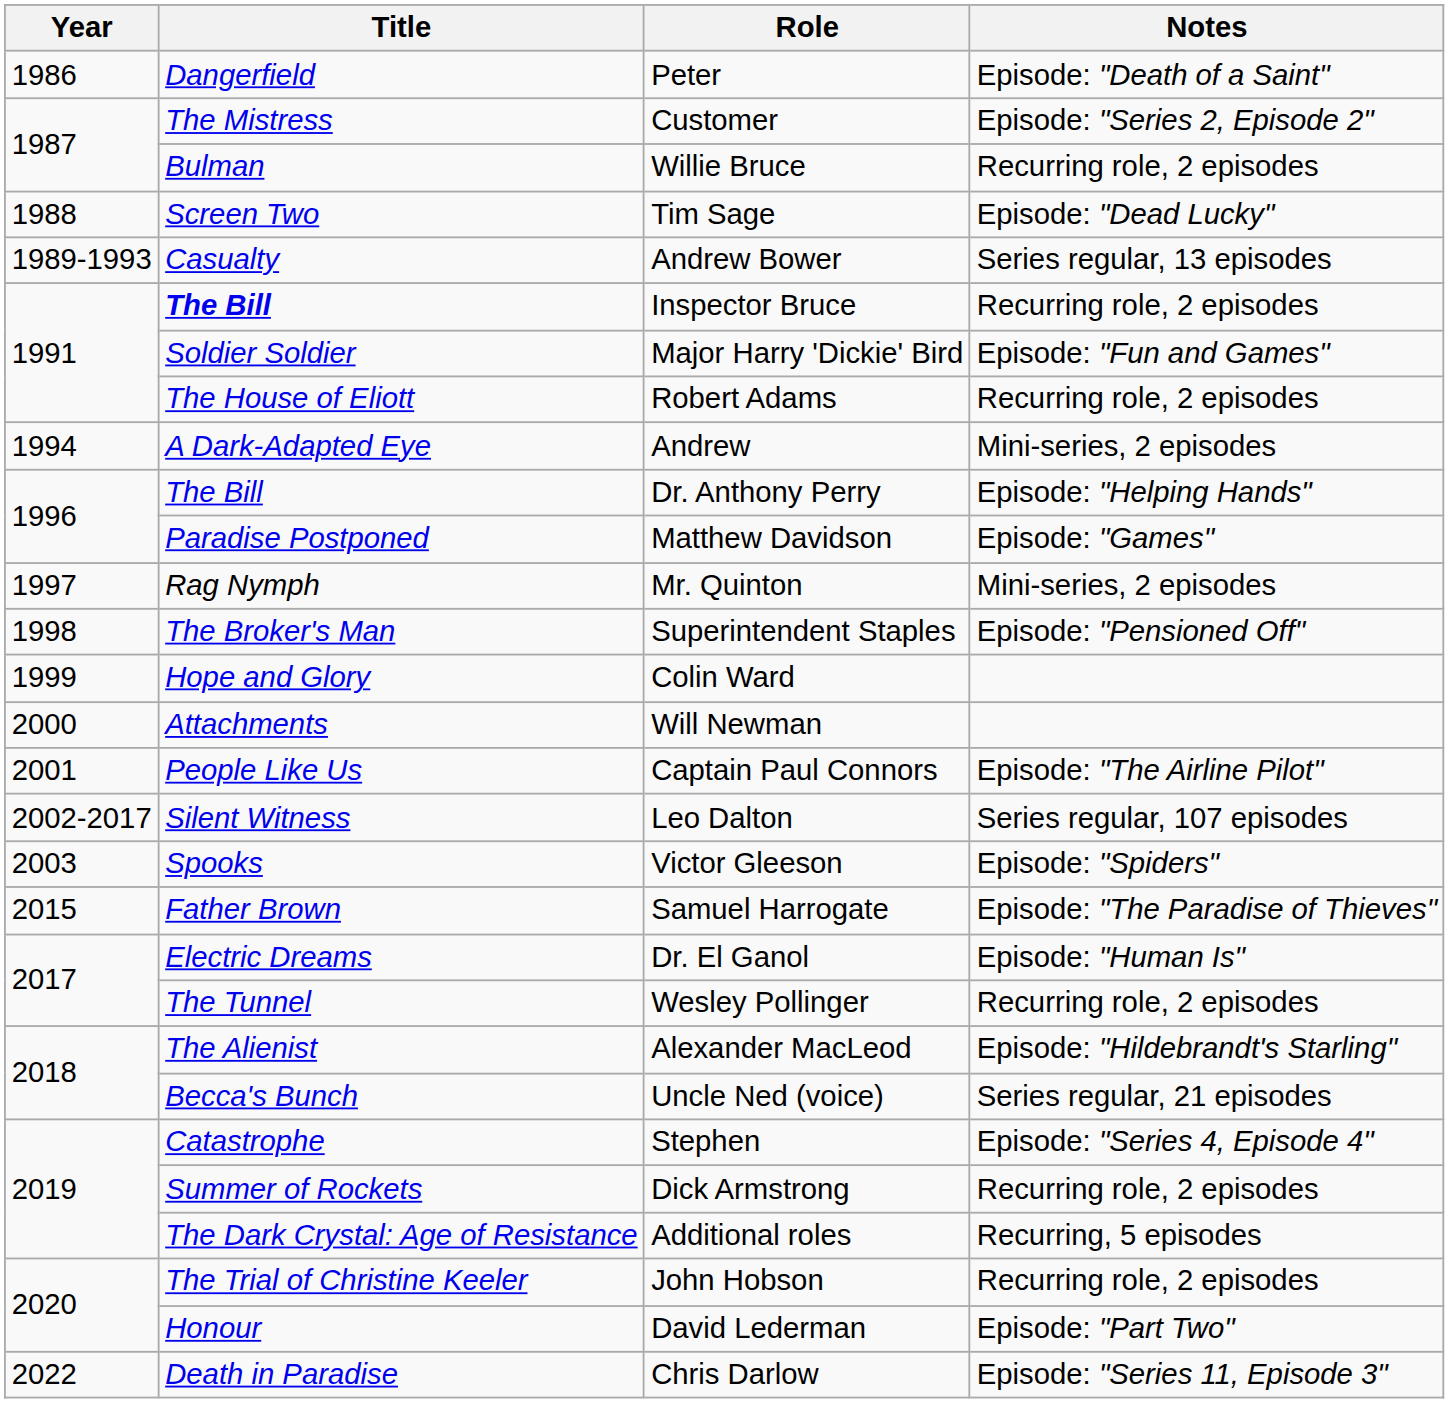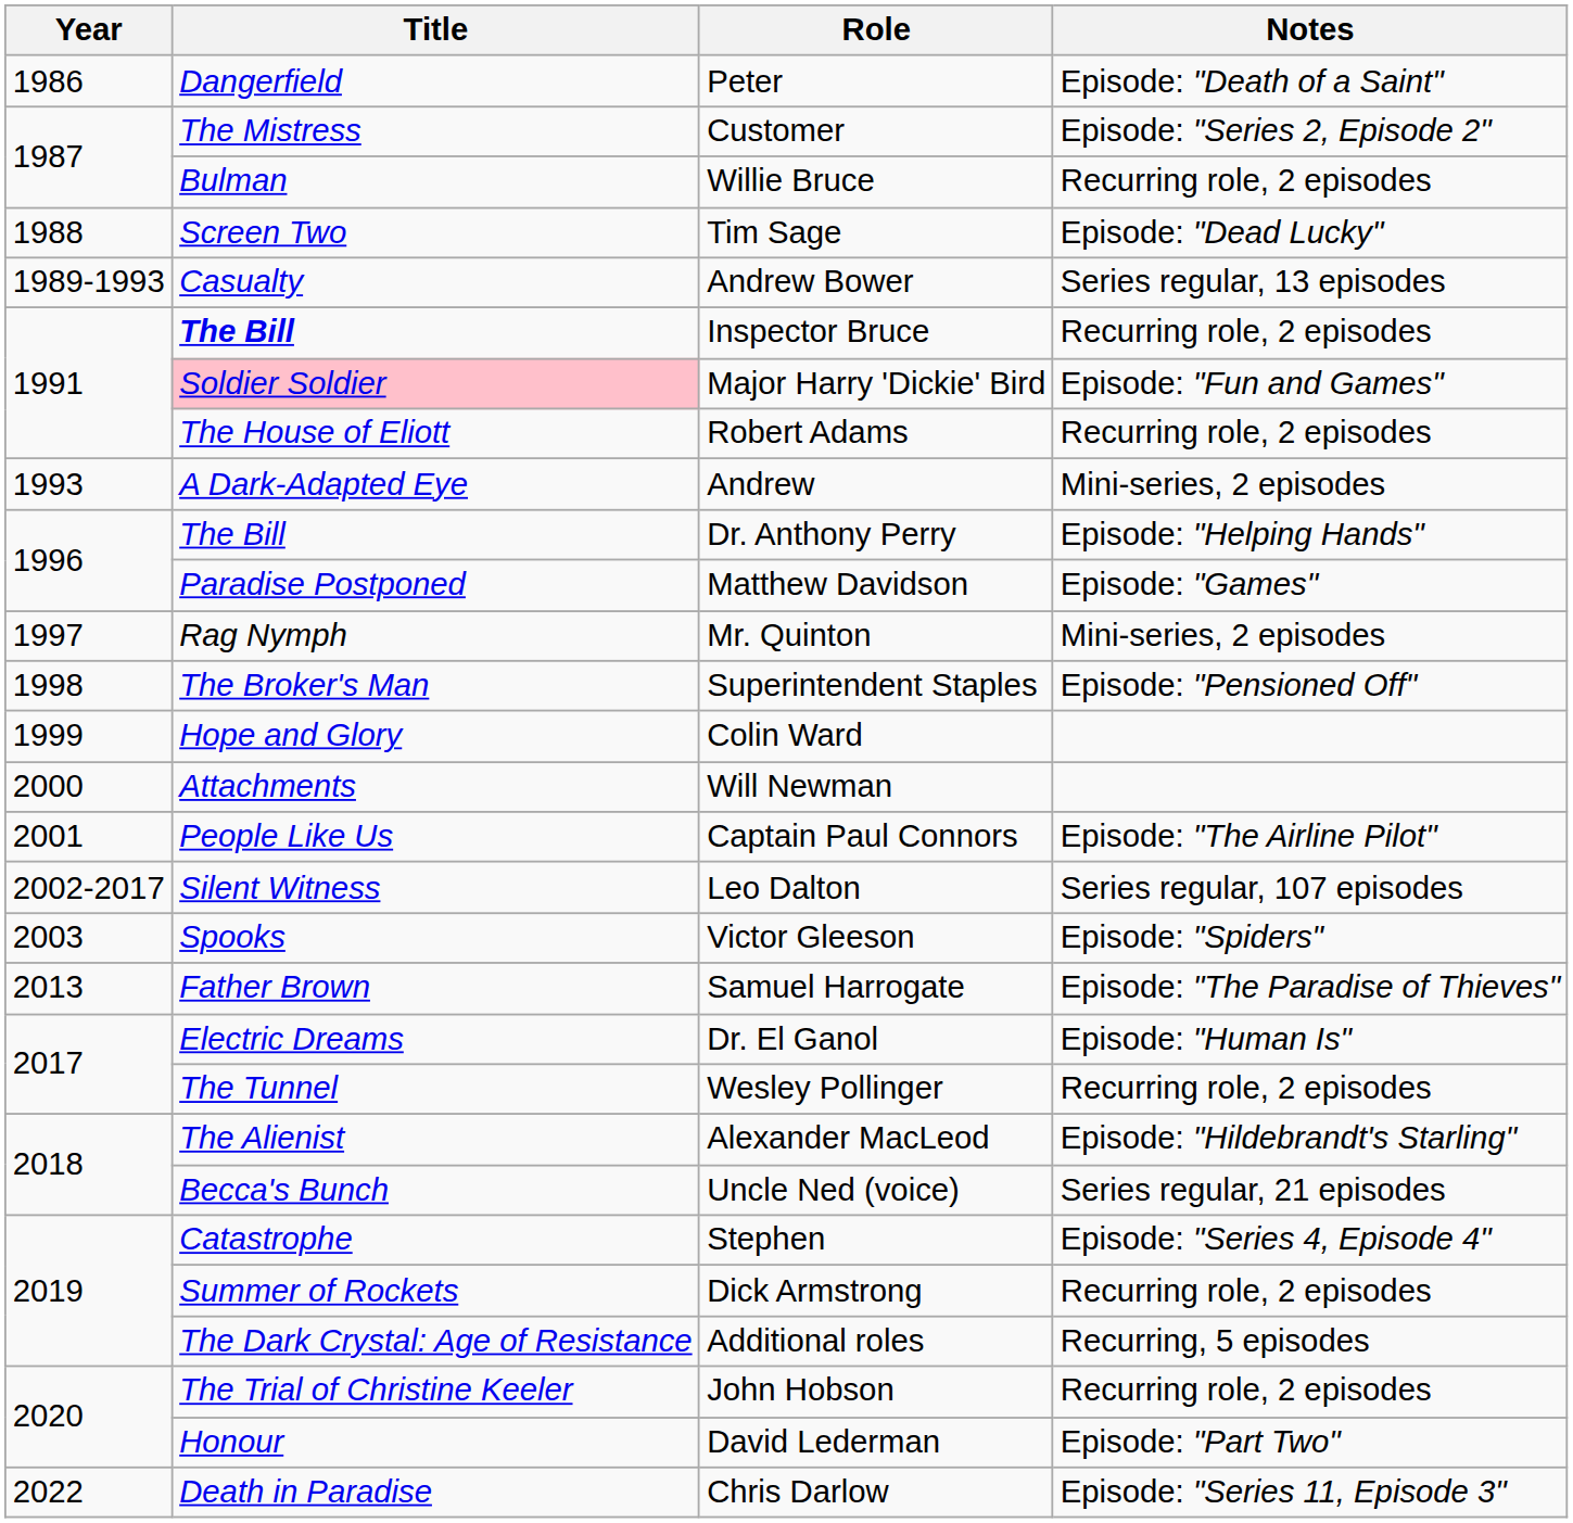Major Harry 'Dickie' Bird | Title: no background -> pink background
Andrew | Year: 1994 -> 1993
Samuel Harrogate | Year: 2015 -> 2013
